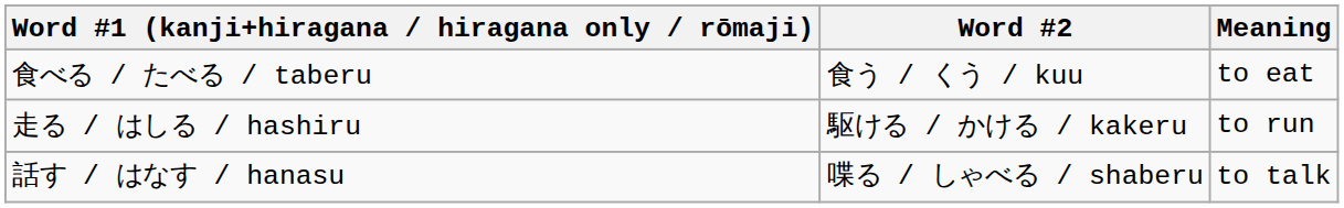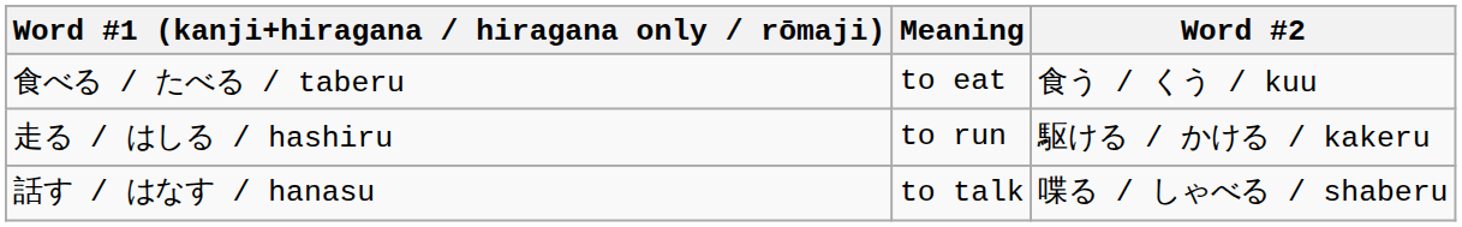columns swapped: Word #2 <-> Meaning
